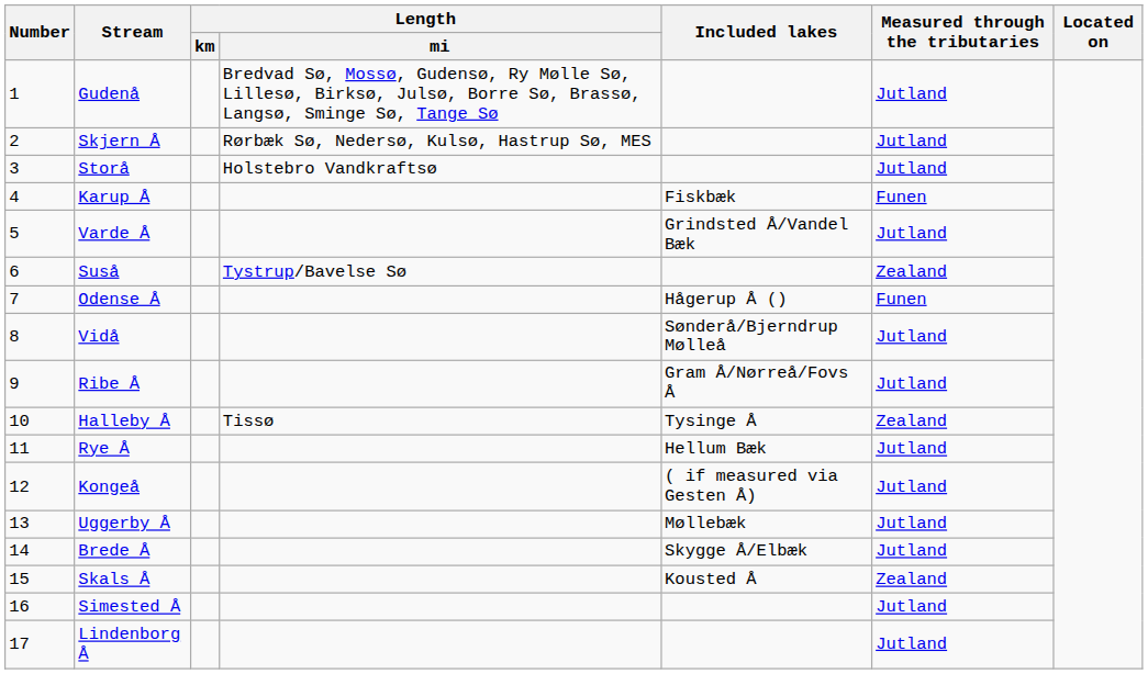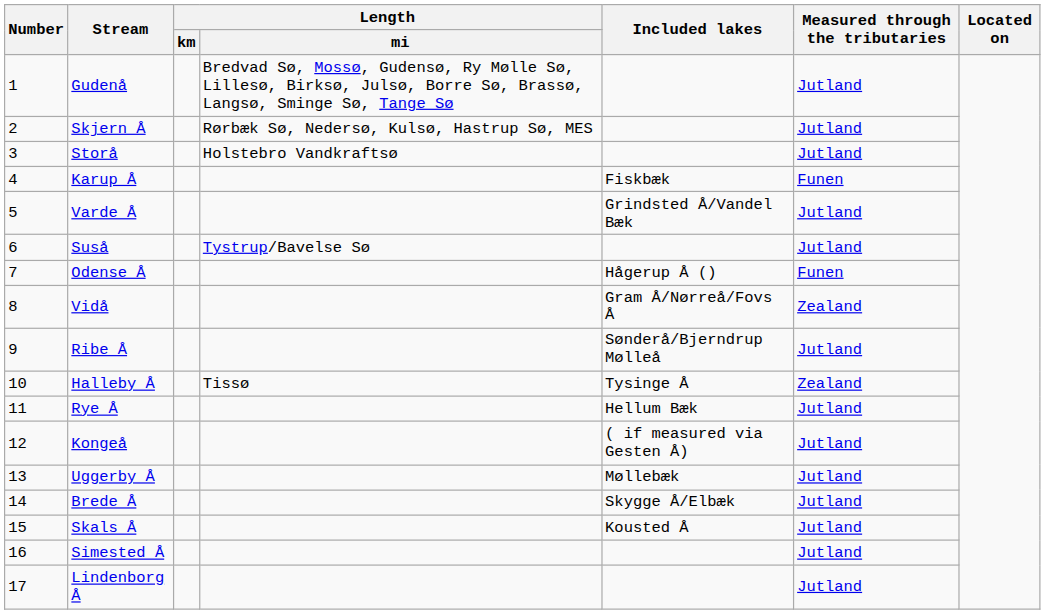Suså | Measured through the tributaries: Zealand -> Jutland
Vidå | Included lakes: Sønderå/Bjerndrup Mølleå -> Gram Å/Nørreå/Fovs Å
Vidå | Measured through the tributaries: Jutland -> Zealand
Ribe Å | Included lakes: Gram Å/Nørreå/Fovs Å -> Sønderå/Bjerndrup Mølleå
Skals Å | Measured through the tributaries: Zealand -> Jutland
